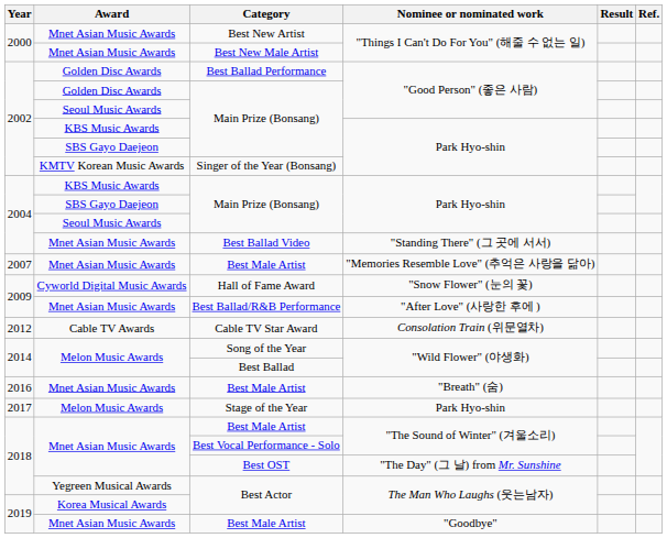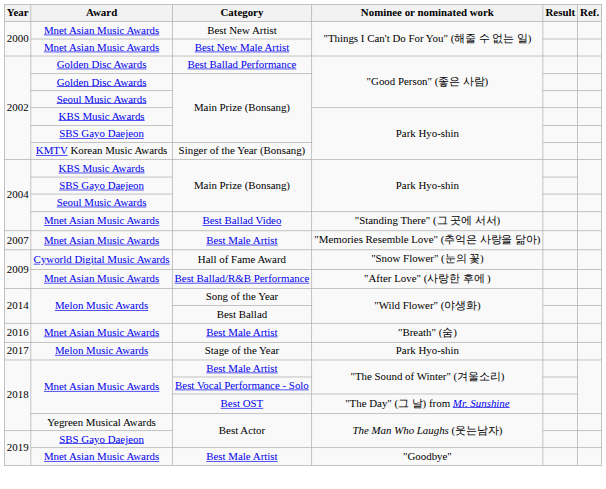- row: 2012 | Cable TV Awards | Cable TV Star Award | Consolation Train (위문열차)
2019 / Best Actor | Award: Korea Musical Awards -> SBS Gayo Daejeon
